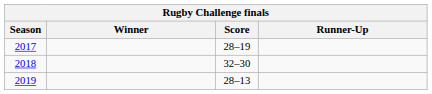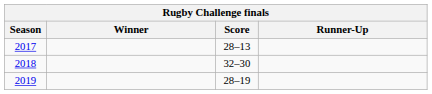2017 | Score: 28–19 -> 28–13
2019 | Score: 28–13 -> 28–19
